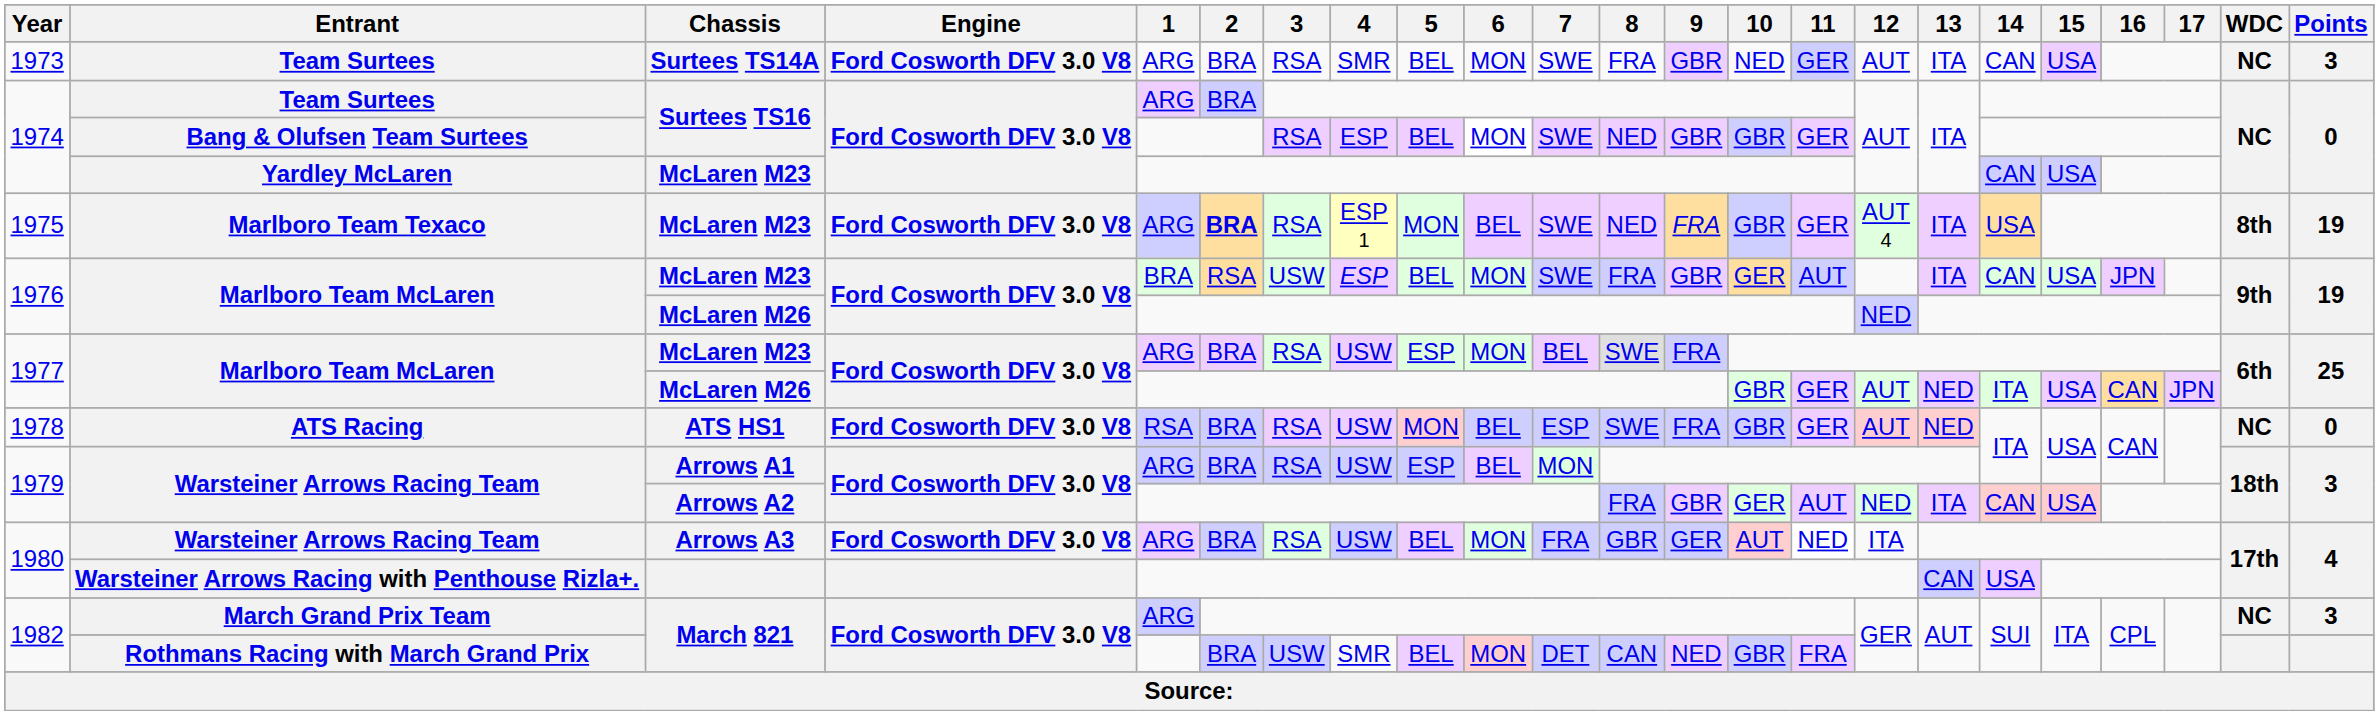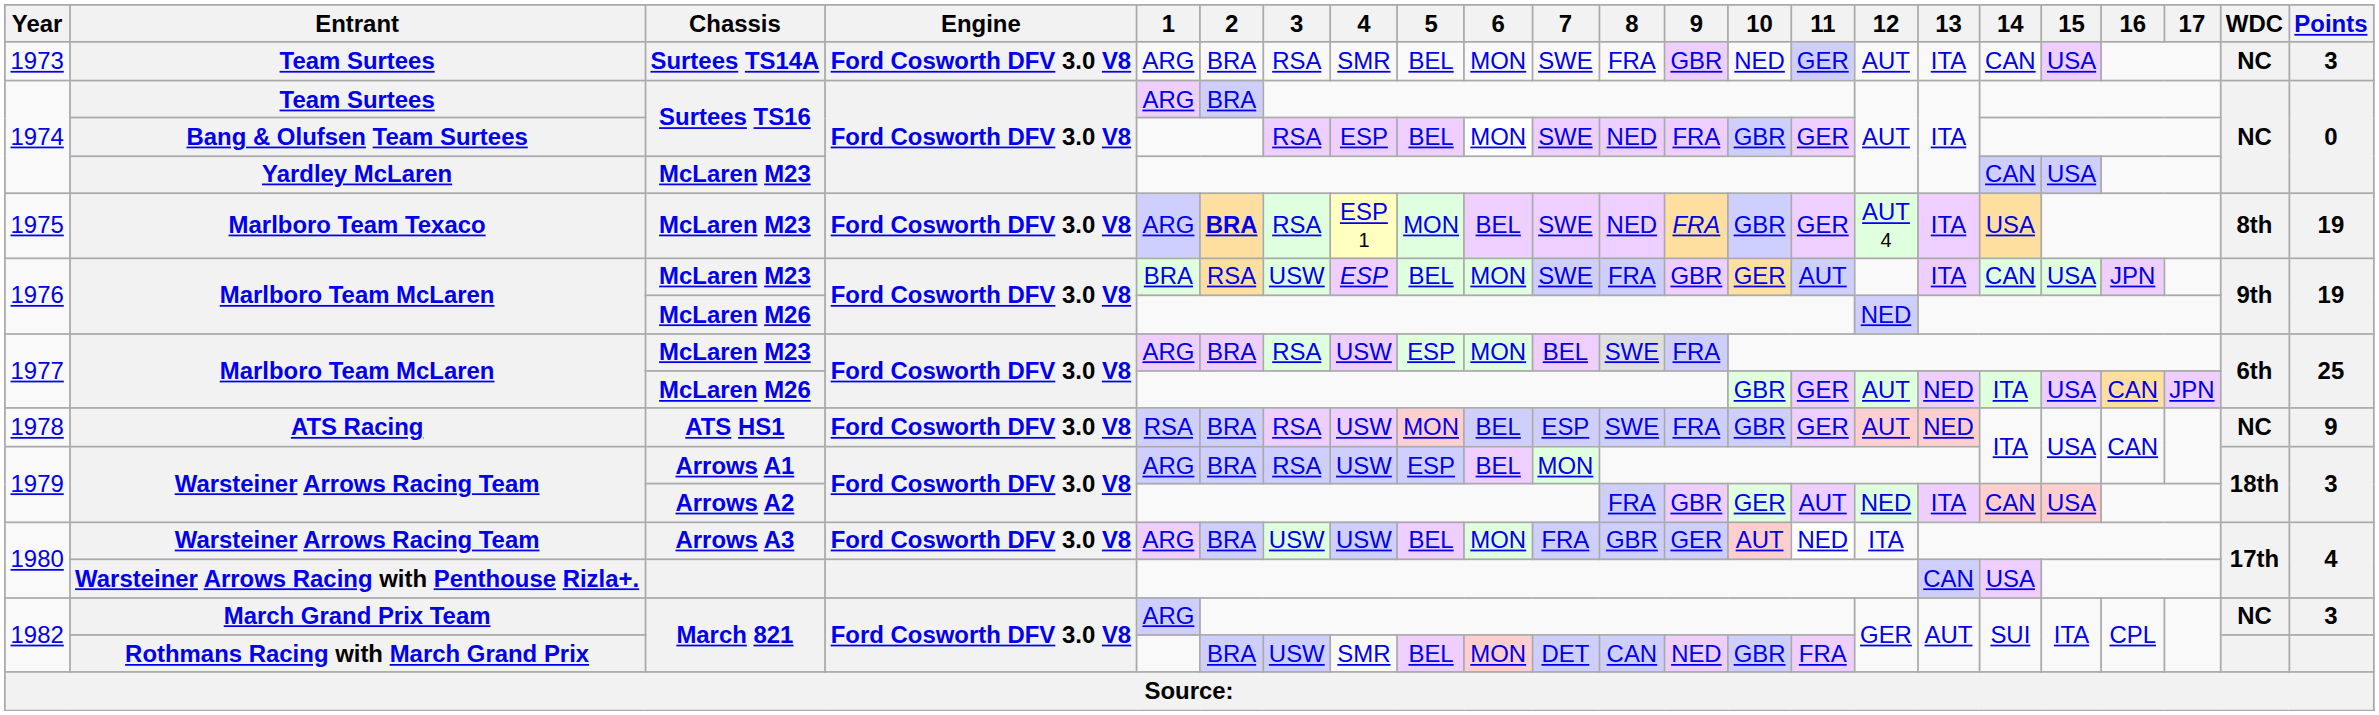Bang & Olufsen Team Surtees | 9: GBR -> FRA
ATS Racing | Points: 0 -> 9
Warsteiner Arrows Racing Team / Arrows A3 | 3: RSA -> USW
